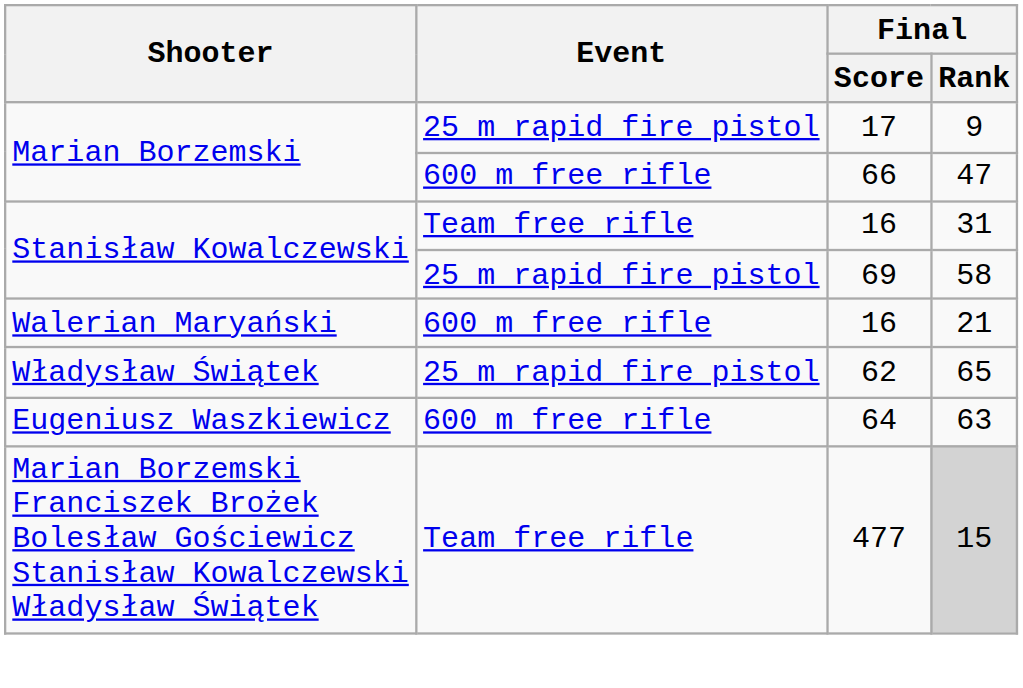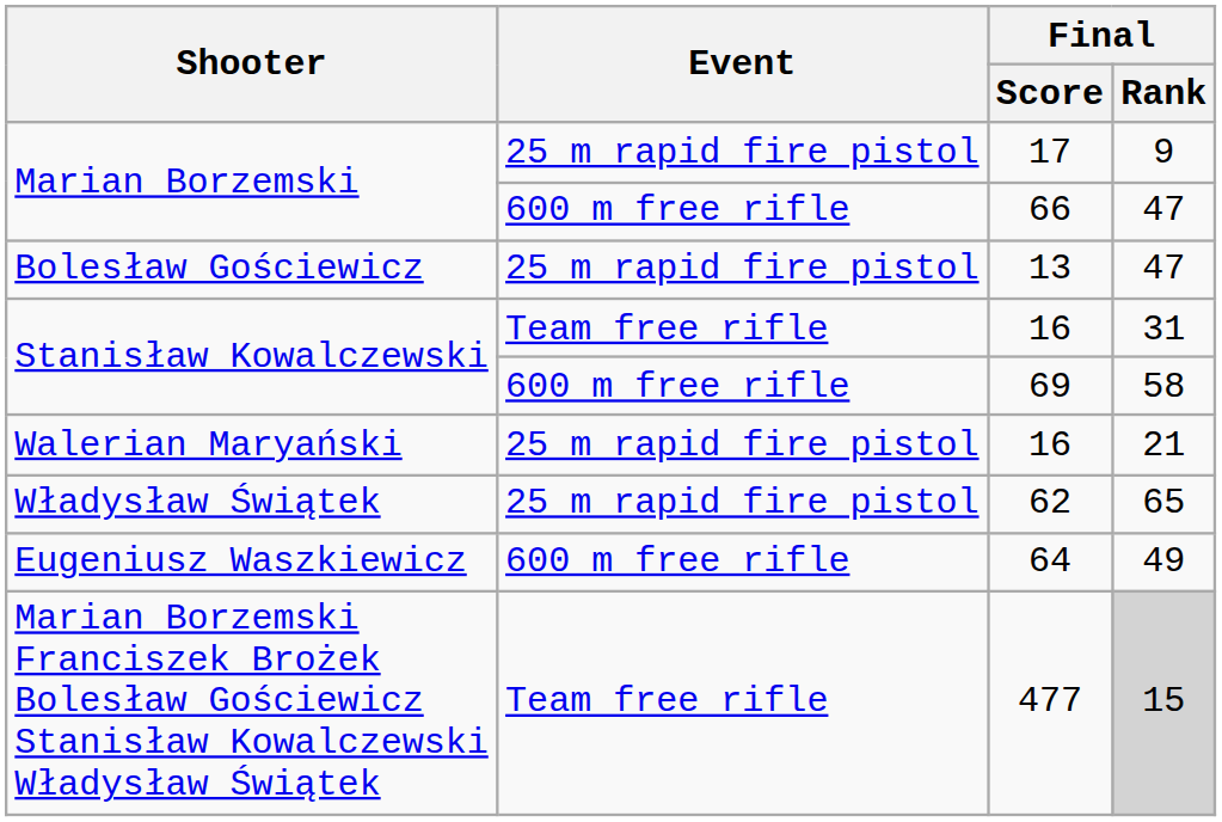+ row: Bolesław Gościewicz | 25 m rapid fire pistol | 13 | 47
69 | Event: 25 m rapid fire pistol -> 600 m free rifle
Walerian Maryański / 16 | Event: 600 m free rifle -> 25 m rapid fire pistol
64 | Final / Rank: 63 -> 49
